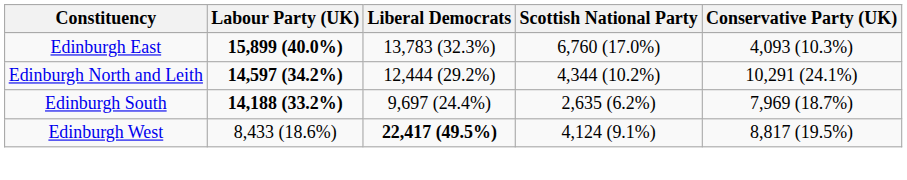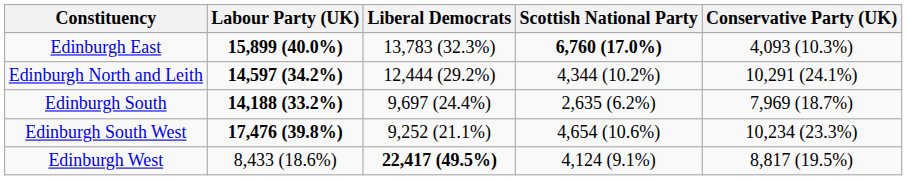Edinburgh East | Scottish National Party: normal -> bold
+ row: Edinburgh South West | 17,476 (39.8%) | 9,252 (21.1%) | 4,654 (10.6%) | 10,234 (23.3%)
